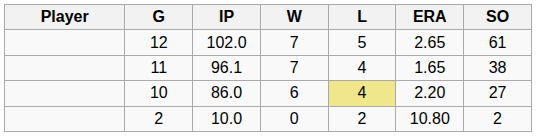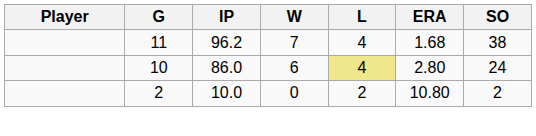- row: 12 | 102.0 | 7 | 5 | 2.65 | 61
11 | IP: 96.1 -> 96.2
11 | ERA: 1.65 -> 1.68
10 | ERA: 2.20 -> 2.80
10 | SO: 27 -> 24
